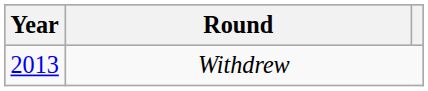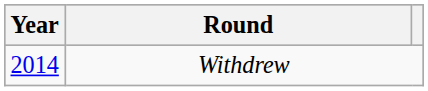Withdrew | Year: 2013 -> 2014
